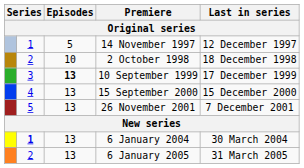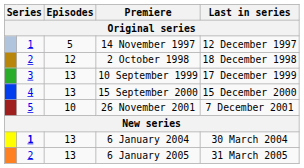2 October 1998 | Episodes: 10 -> 12
10 September 1999 | Episodes: bold -> normal
26 November 2001 | Episodes: 13 -> 10
